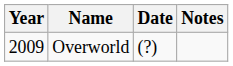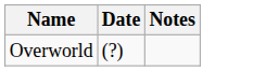- column: Year | 2009
